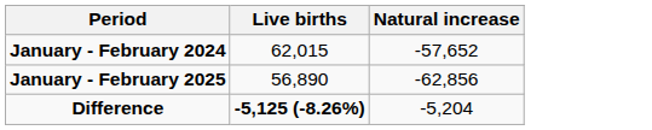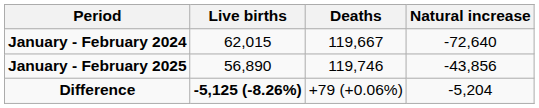+ column: Deaths | 119,667 | 119,746 | +79 (+0.06%)
January - February 2024 | Natural increase: -57,652 -> -72,640
January - February 2025 | Natural increase: -62,856 -> -43,856
